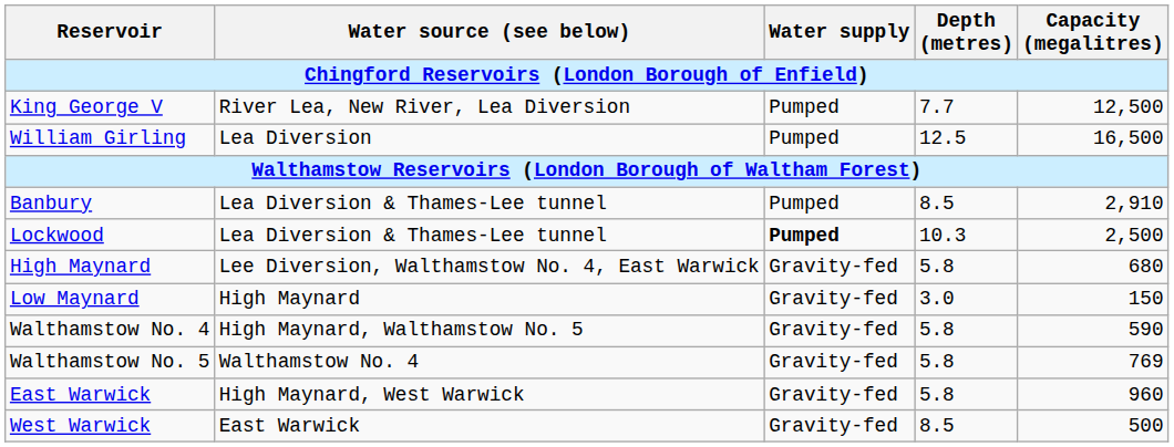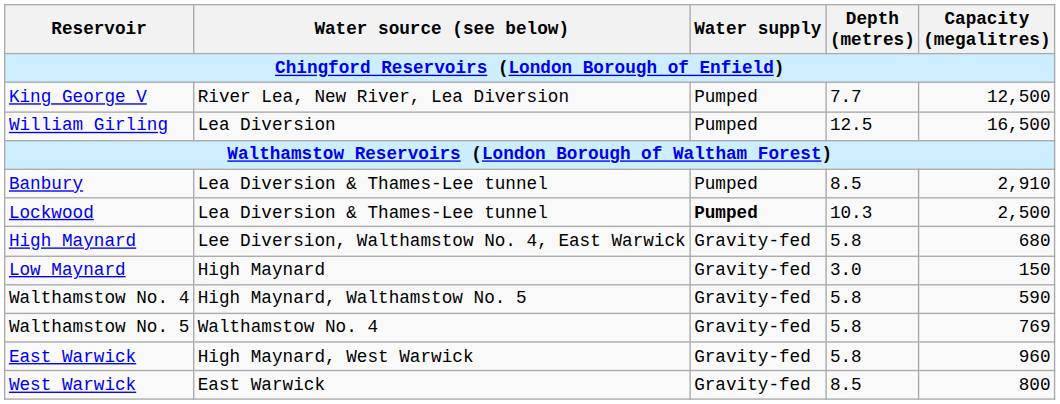West Warwick | Capacity (megalitres): 500 -> 800
